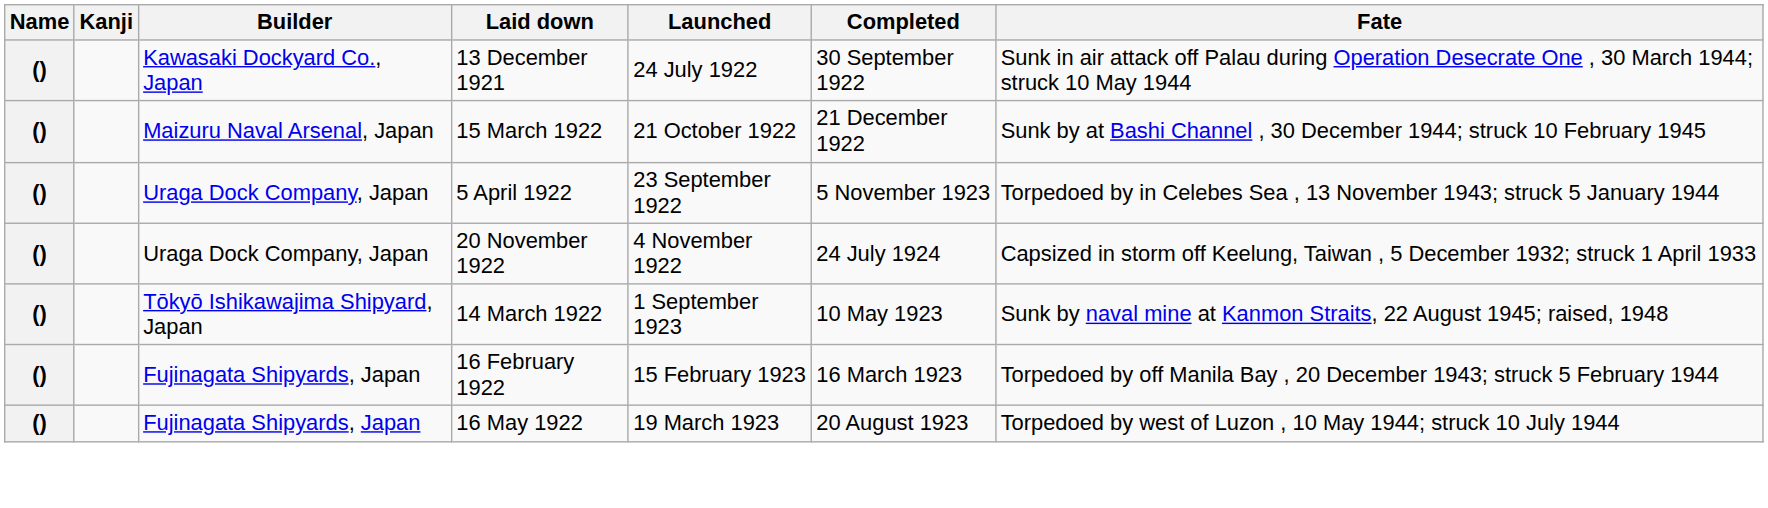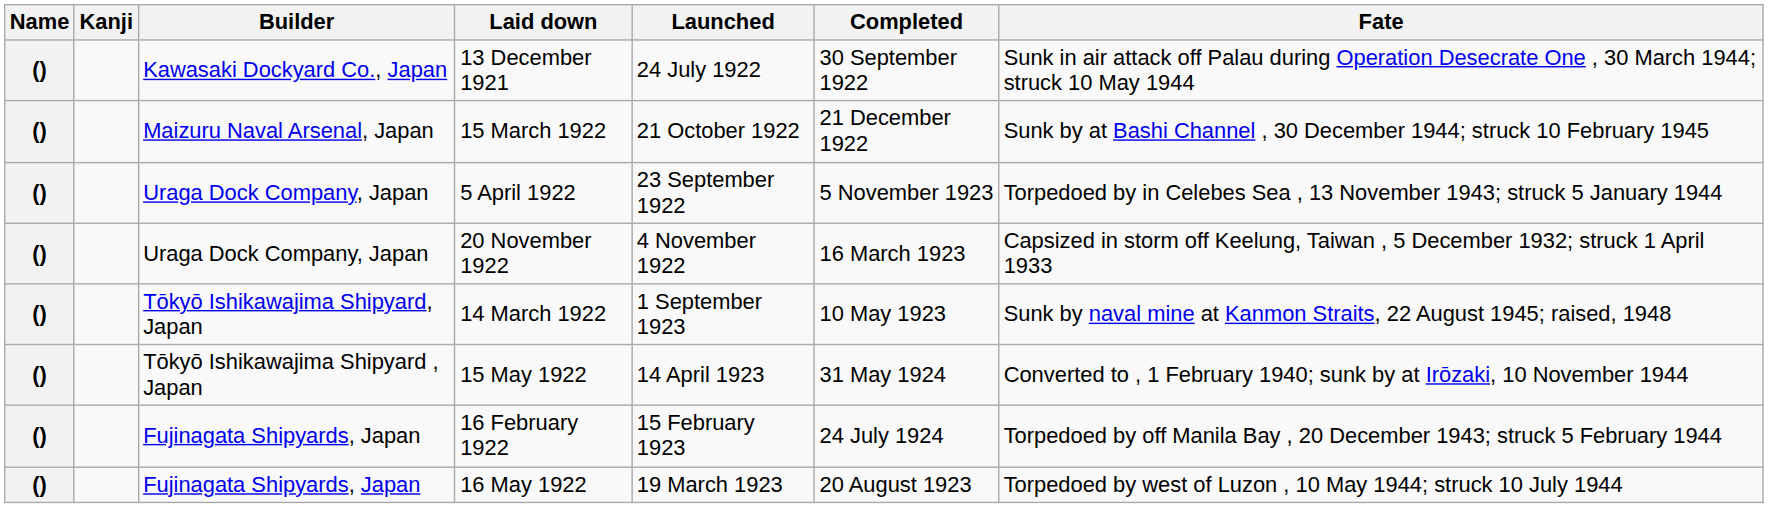20 November 1922 | Completed: 24 July 1924 -> 16 March 1923
+ row: () | Tōkyō Ishikawajima Shipyard , Japan | 15 May 1922 | 14 April 1923 | 31 May 1924 | Converted to , 1 February 1940; sunk by at Irōzaki, 10 November 1944
16 February 1922 | Completed: 16 March 1923 -> 24 July 1924
